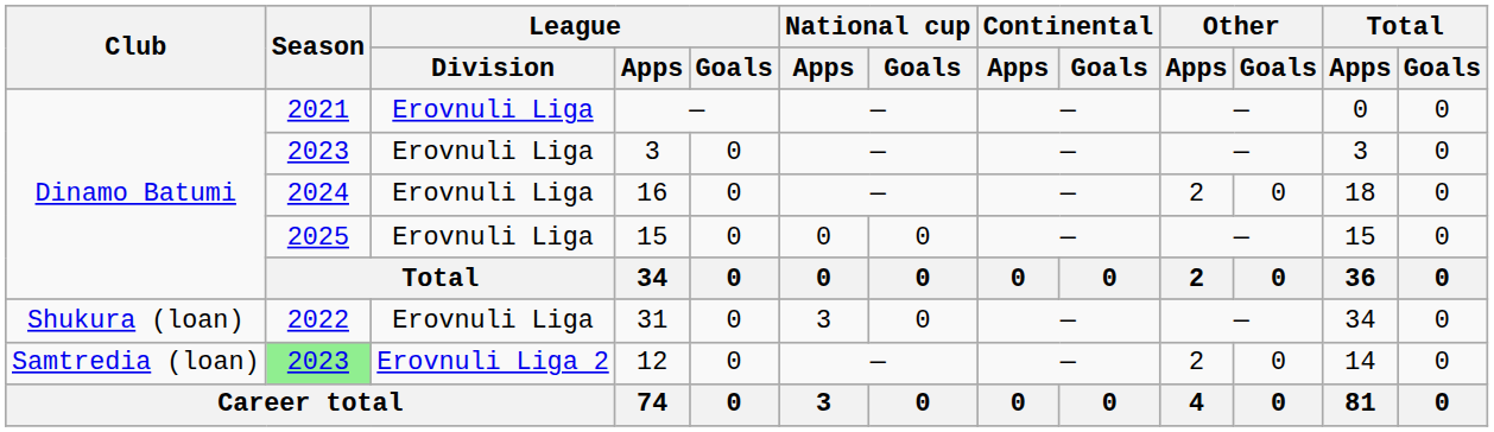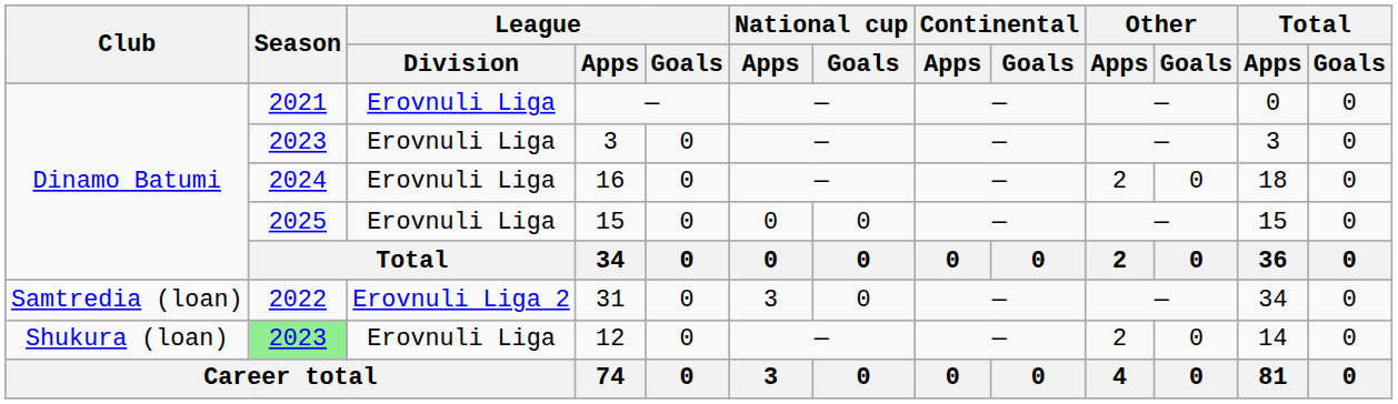31 | Club: Shukura (loan) -> Samtredia (loan)
31 | League / Division: Erovnuli Liga -> Erovnuli Liga 2
12 | Club: Samtredia (loan) -> Shukura (loan)
12 | League / Division: Erovnuli Liga 2 -> Erovnuli Liga
